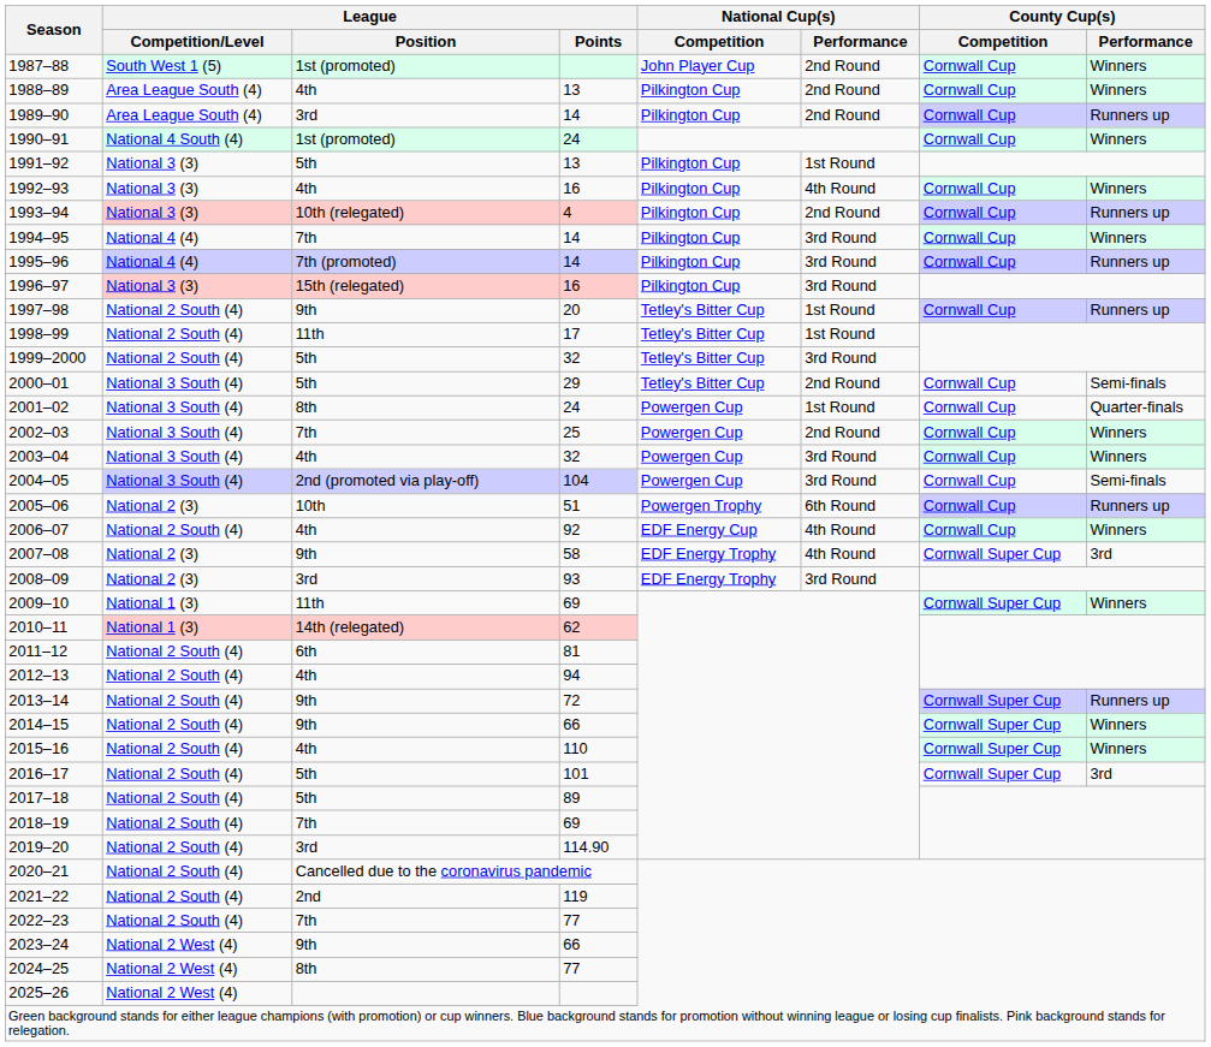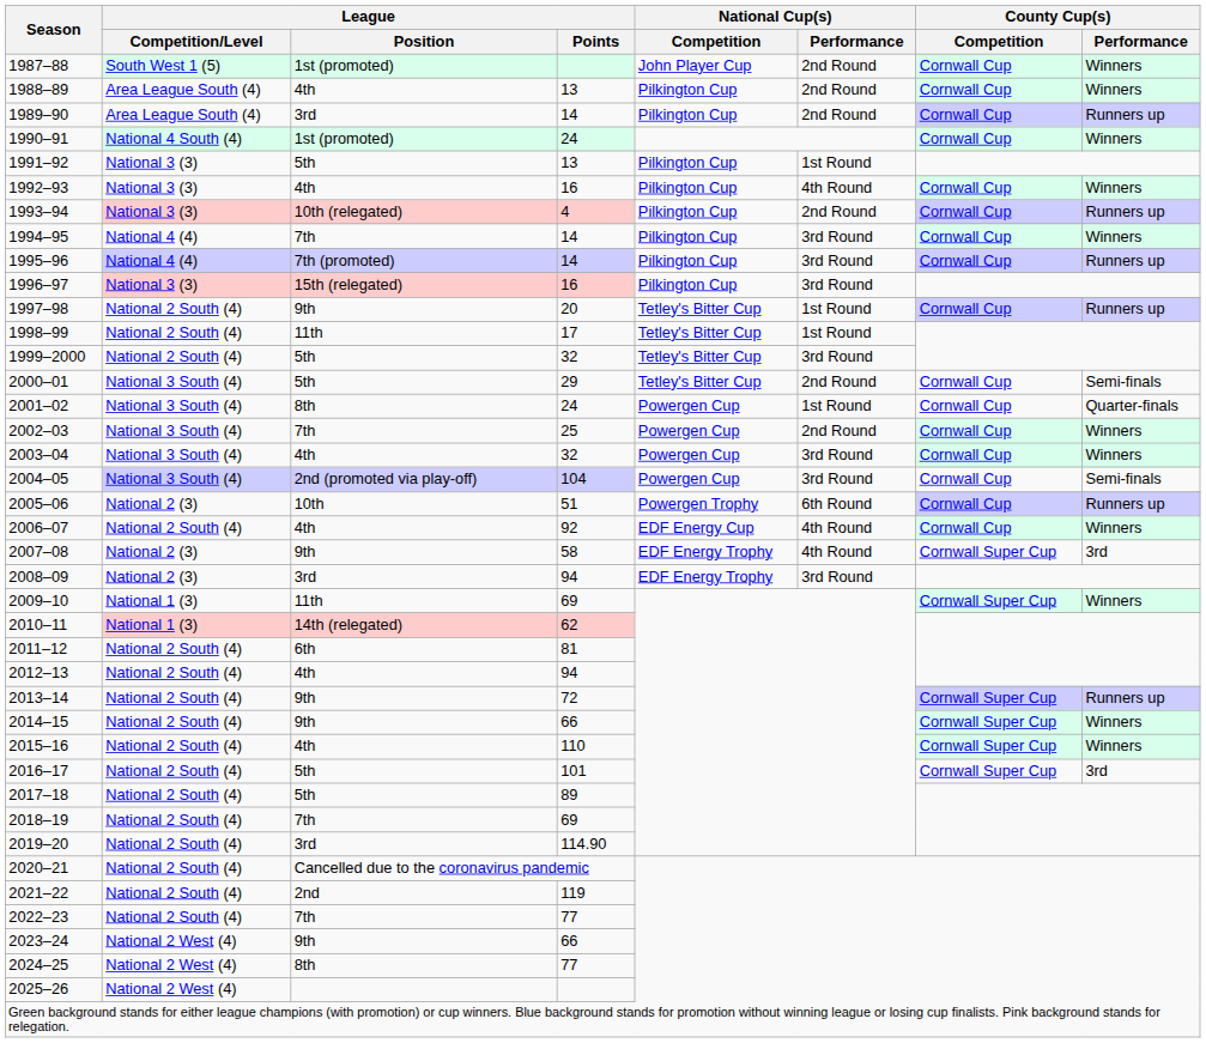2008–09 | League / Points: 93 -> 94
